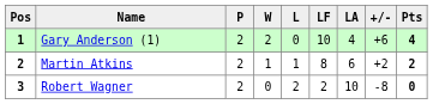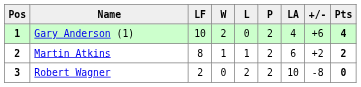columns swapped: P <-> LF
